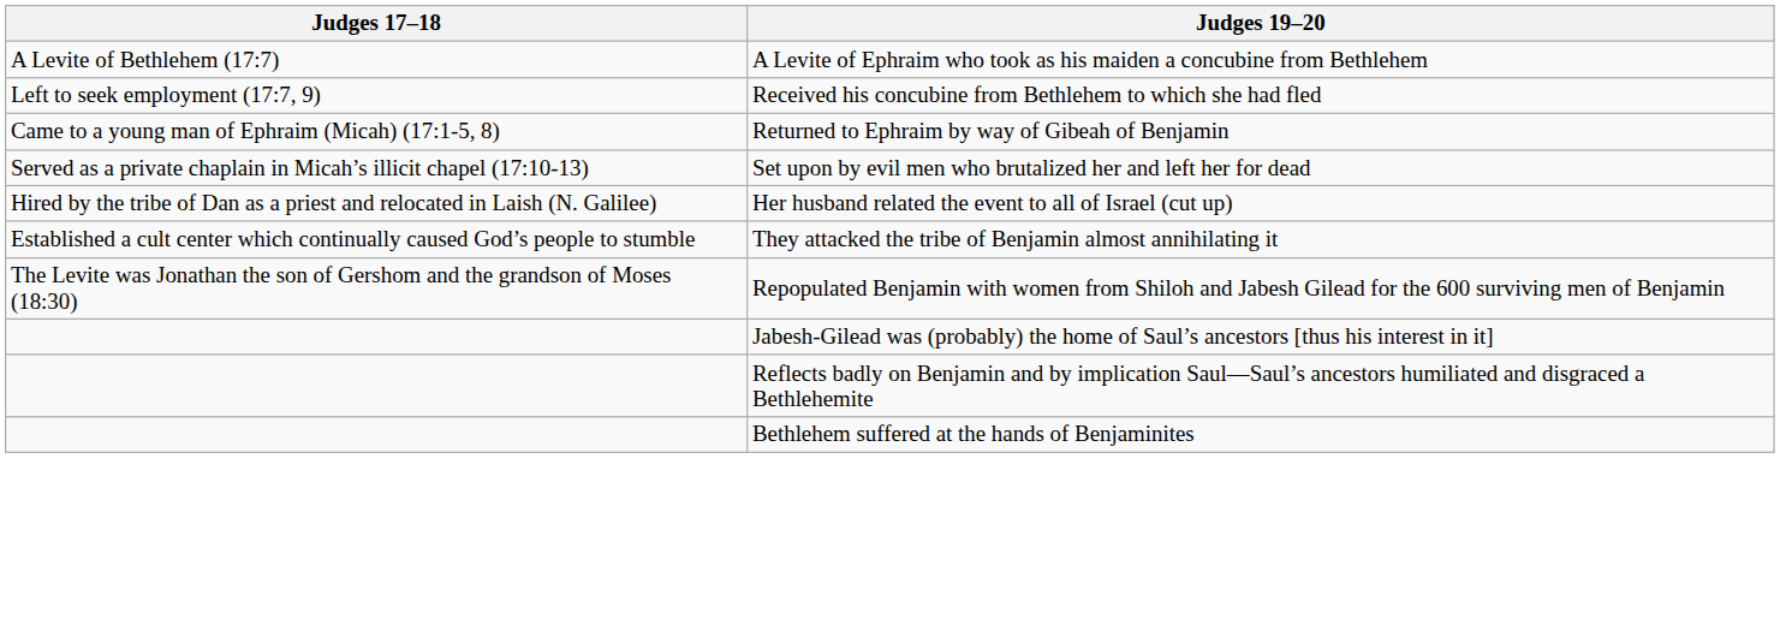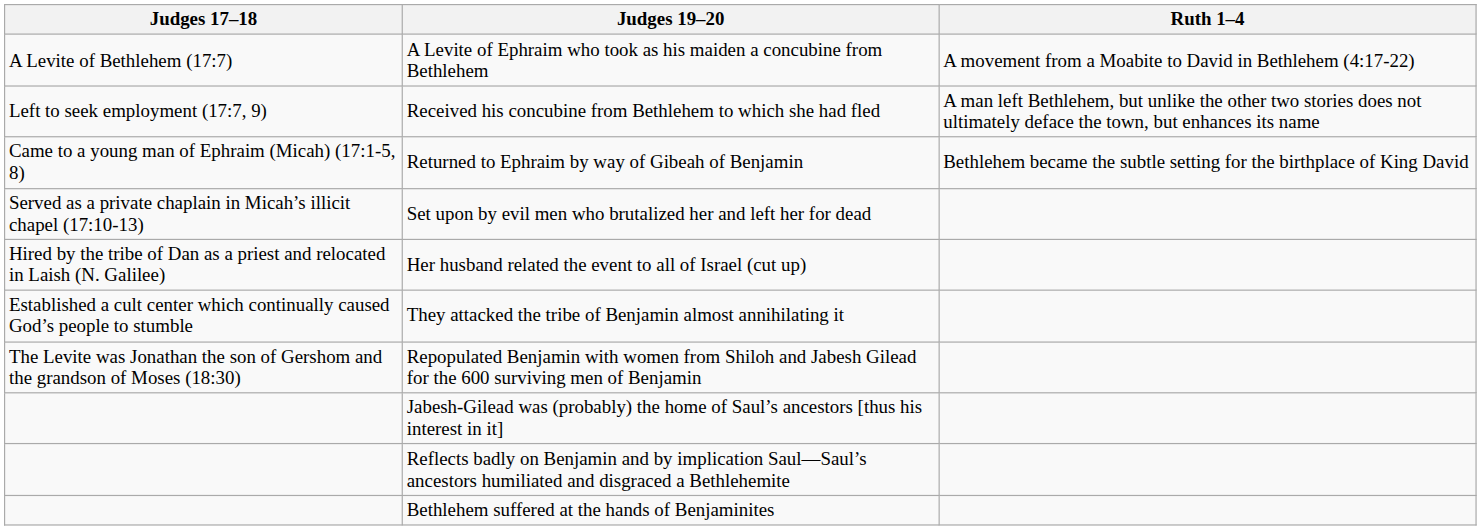+ column: Ruth 1–4 | A movement from a Moabite to David in Bethlehem (4:17-22) | A man left Bethlehem, but unlike the other two stories does not ultimately deface the town, but enhances its name | Bethlehem became the subtle setting for the birthplace of King David
